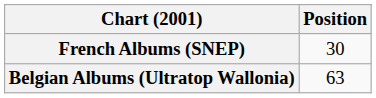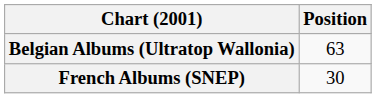rows swapped: Belgian Albums (Ultratop Wallonia) <-> French Albums (SNEP)
